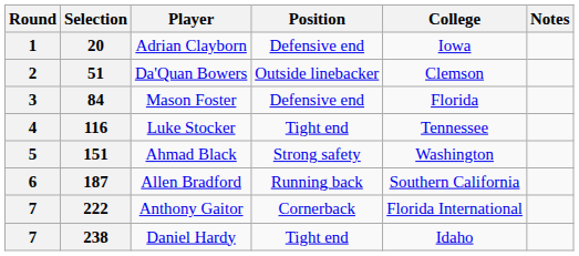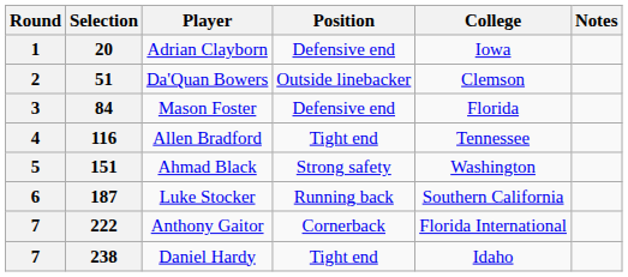116 | Player: Luke Stocker -> Allen Bradford
187 | Player: Allen Bradford -> Luke Stocker
